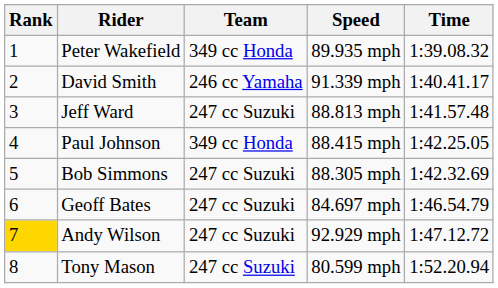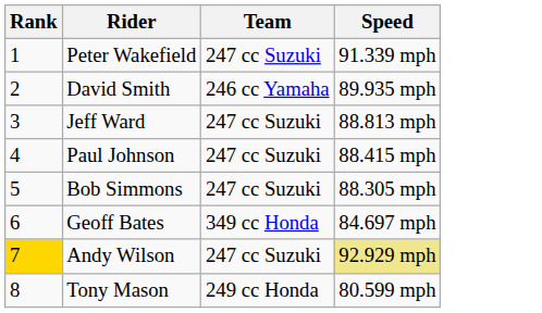- column: Time | 1:39.08.32 | 1:40.41.17 | 1:41.57.48 | 1:42.25.05 | 1:42.32.69 | 1:46.54.79 | 1:47.12.72 | 1:52.20.94
Peter Wakefield | Team: 349 cc Honda -> 247 cc Suzuki
Peter Wakefield | Speed: 89.935 mph -> 91.339 mph
David Smith | Speed: 91.339 mph -> 89.935 mph
Paul Johnson | Team: 349 cc Honda -> 247 cc Suzuki
Geoff Bates | Team: 247 cc Suzuki -> 349 cc Honda
Andy Wilson | Speed: no background -> khaki background
Tony Mason | Team: 247 cc Suzuki -> 249 cc Honda
